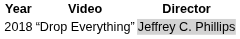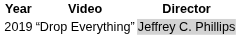“Drop Everything” | Year: 2018 -> 2019
